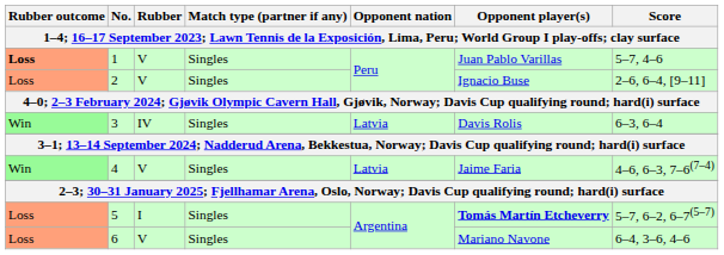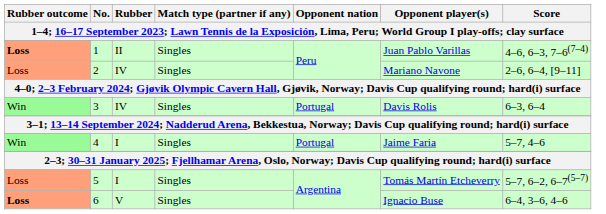1 | Rubber: V -> II
1 | Score: 5–7, 4–6 -> 4–6, 6–3, 7–6(7–4)
2 | Rubber: V -> IV
2 | Opponent player(s): Ignacio Buse -> Mariano Navone
3 | Opponent nation: Latvia -> Portugal
4 | Rubber: V -> I
4 | Opponent nation: Latvia -> Portugal
4 | Score: 4–6, 6–3, 7–6(7–4) -> 5–7, 4–6
5 | Opponent player(s): bold -> normal
6 | Rubber outcome: normal -> bold
6 | Opponent player(s): Mariano Navone -> Ignacio Buse
